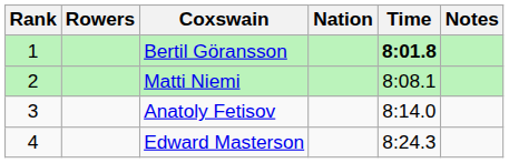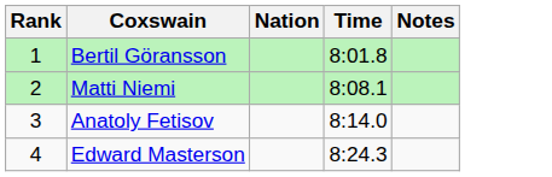- column: Rowers
Bertil Göransson | Time: bold -> normal
